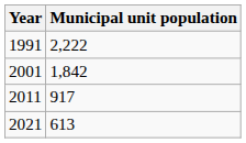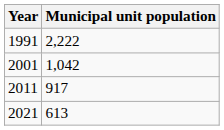2001 | Municipal unit population: 1,842 -> 1,042
